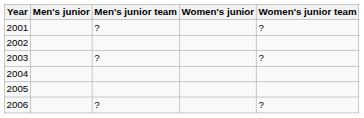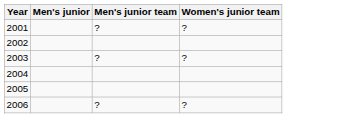- column: Women's junior
